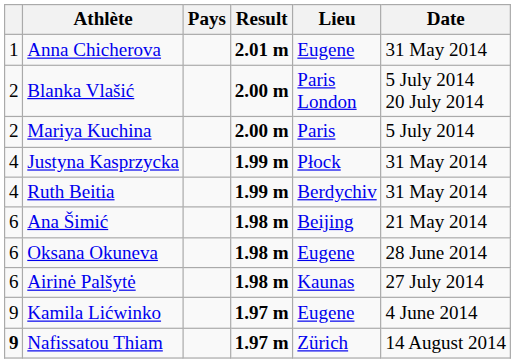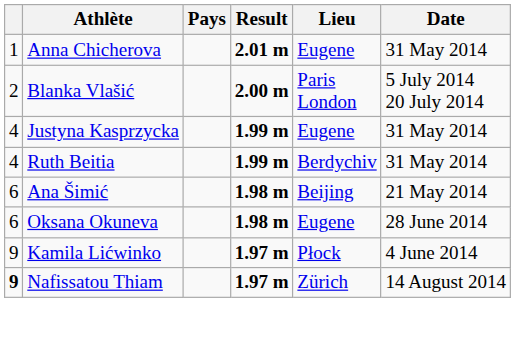- row: 2 | Mariya Kuchina | 2.00 m | Paris | 5 July 2014
Justyna Kasprzycka | Lieu: Płock -> Eugene
- row: 6 | Airinė Palšytė | 1.98 m | Kaunas | 27 July 2014
Kamila Lićwinko | Lieu: Eugene -> Płock
